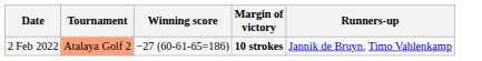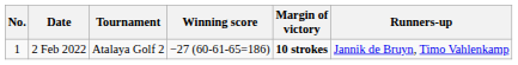+ column: No. | 1
2 Feb 2022 | Tournament: lightsalmon background -> no background
